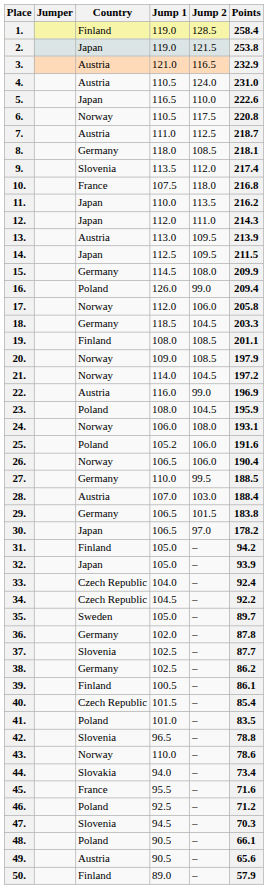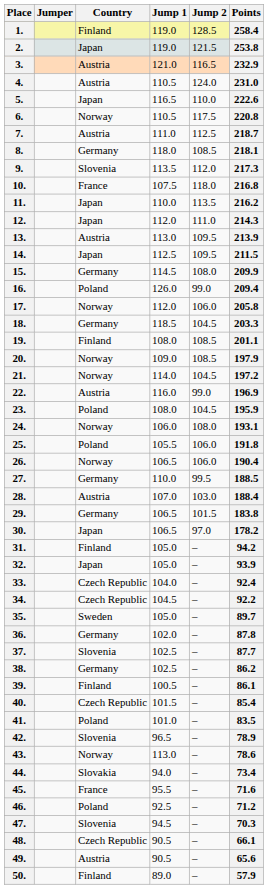9. | Points: 217.4 -> 217.3
25. | Jump 1: 105.2 -> 105.5
25. | Points: 191.6 -> 191.8
42. | Points: 78.8 -> 78.9
43. | Jump 1: 110.0 -> 113.0
48. | Country: Poland -> Czech Republic
